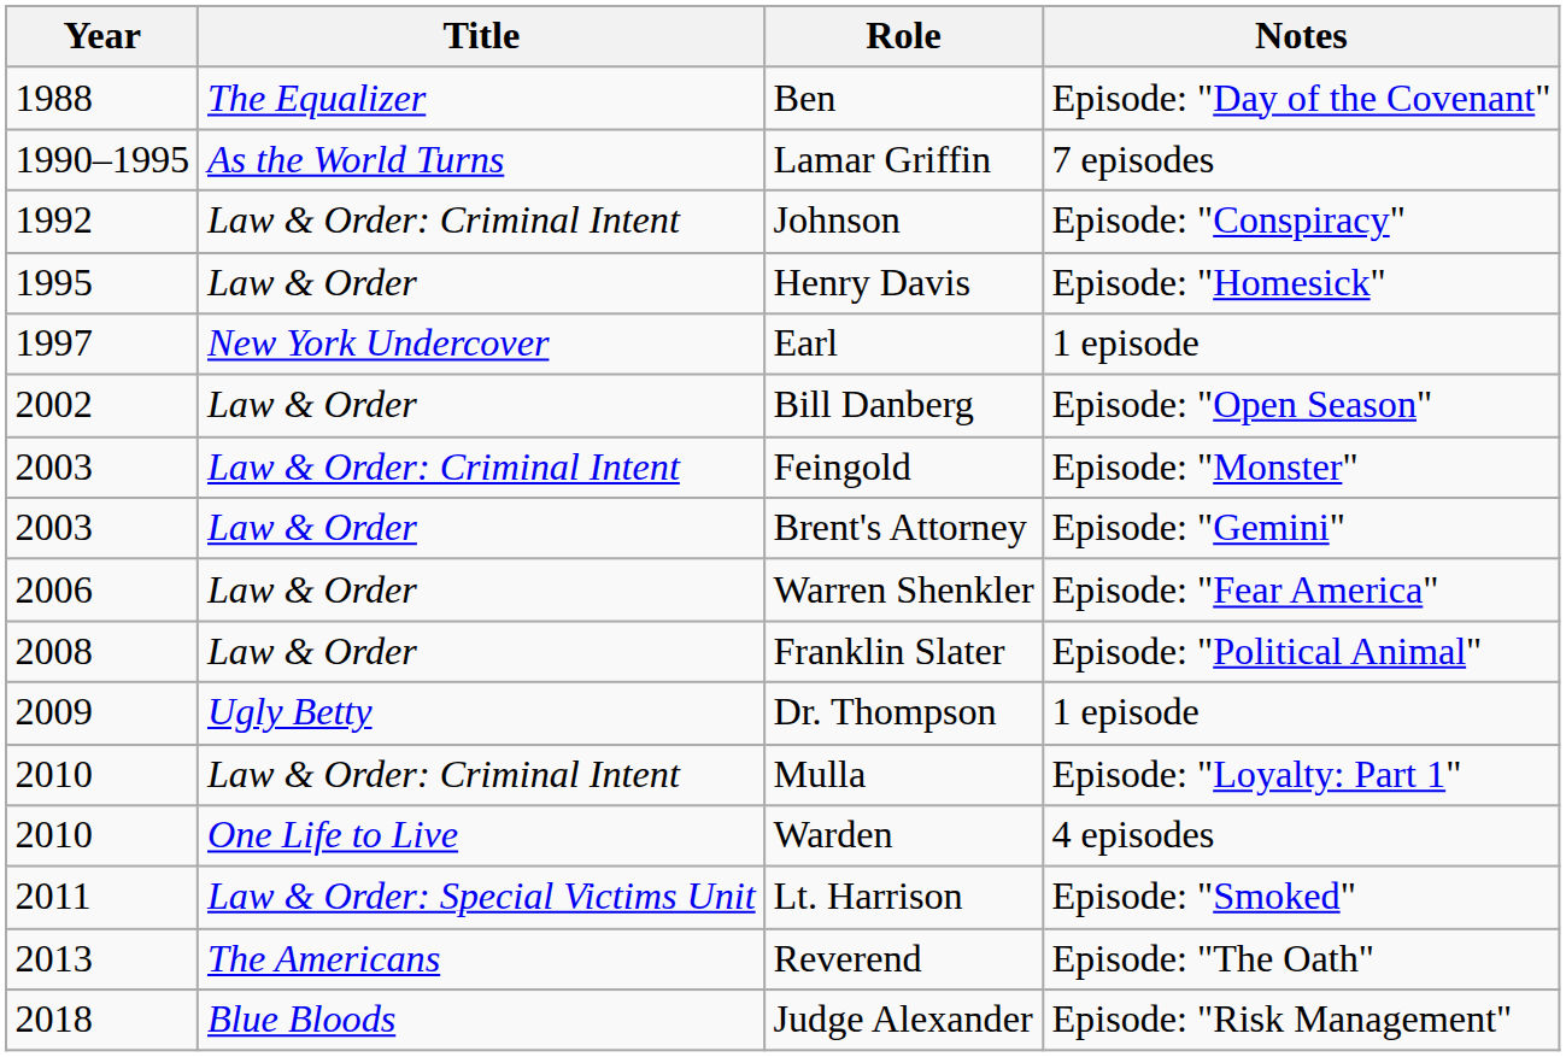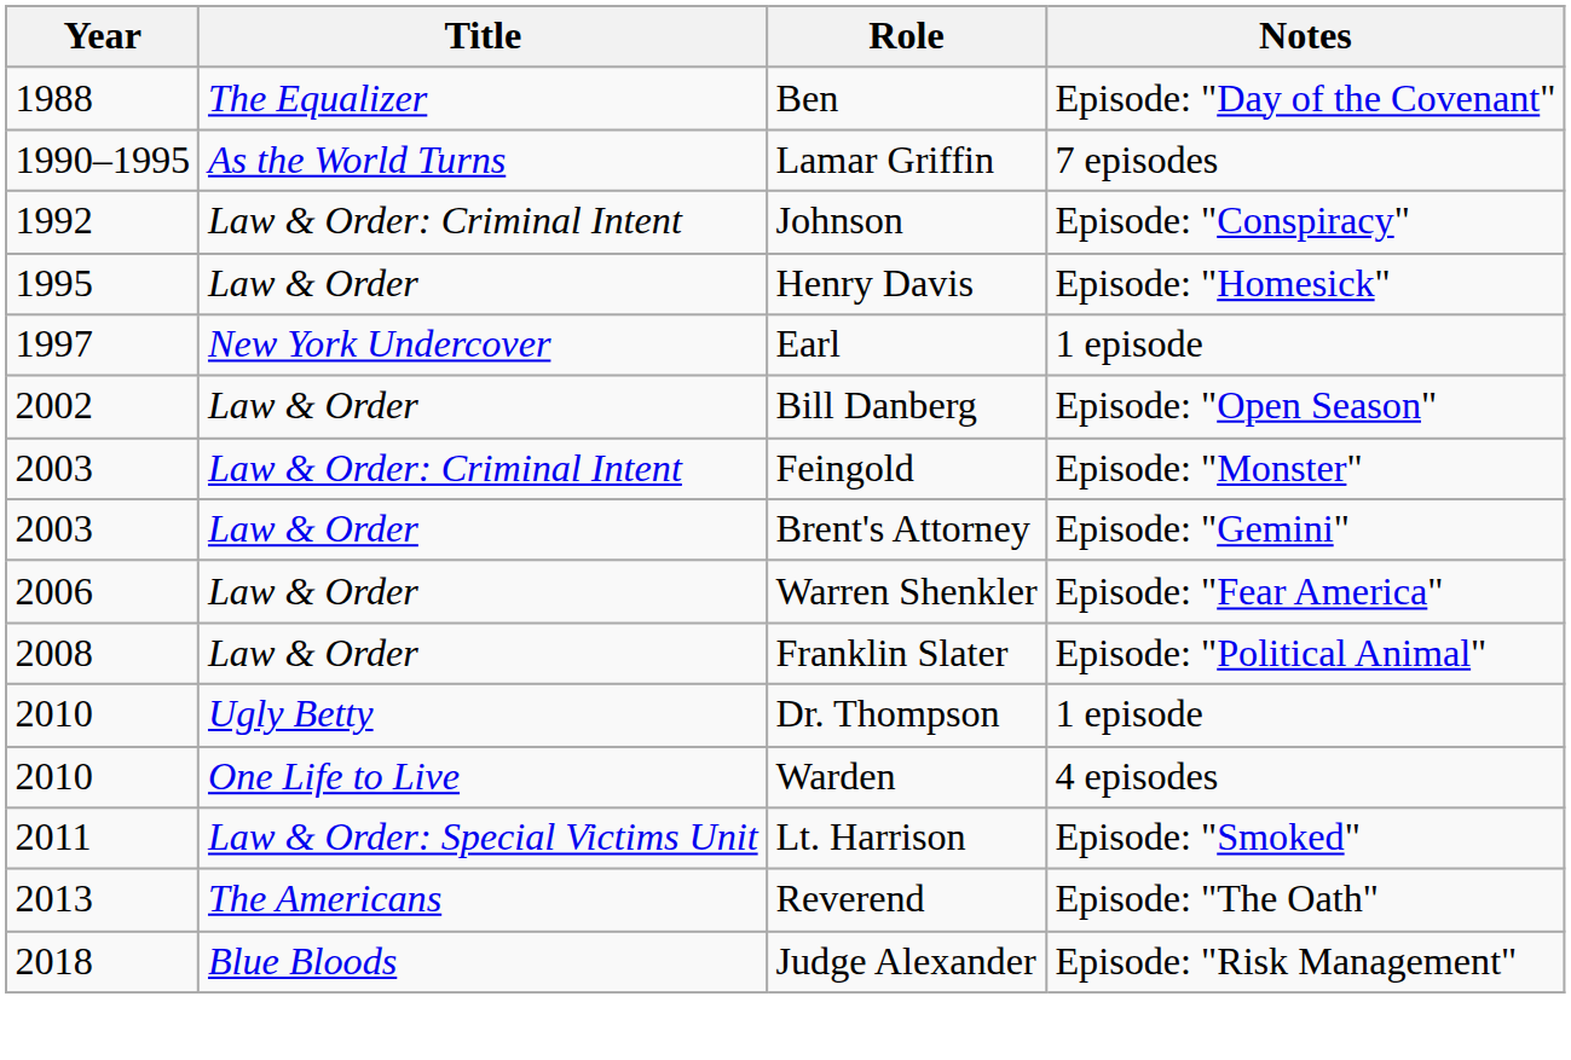Dr. Thompson | Year: 2009 -> 2010
- row: 2010 | Law & Order: Criminal Intent | Mulla | Episode: "Loyalty: Part 1"
